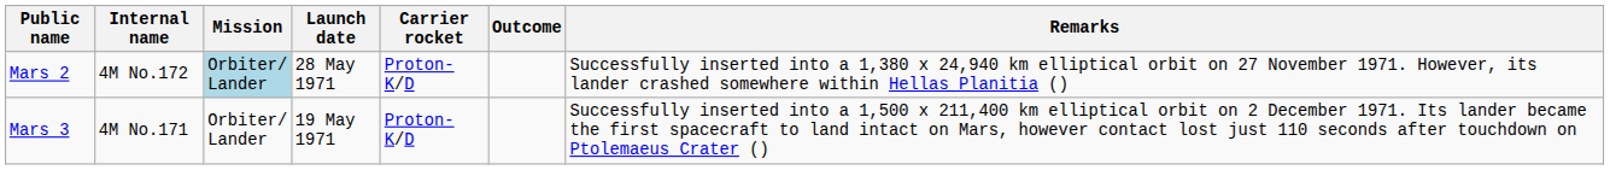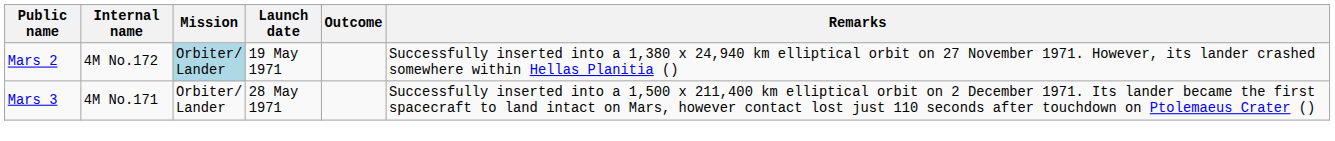- column: Carrier rocket | Proton-K/D | Proton-K/D
Mars 2 | Launch date: 28 May 1971 -> 19 May 1971
Mars 3 | Launch date: 19 May 1971 -> 28 May 1971
